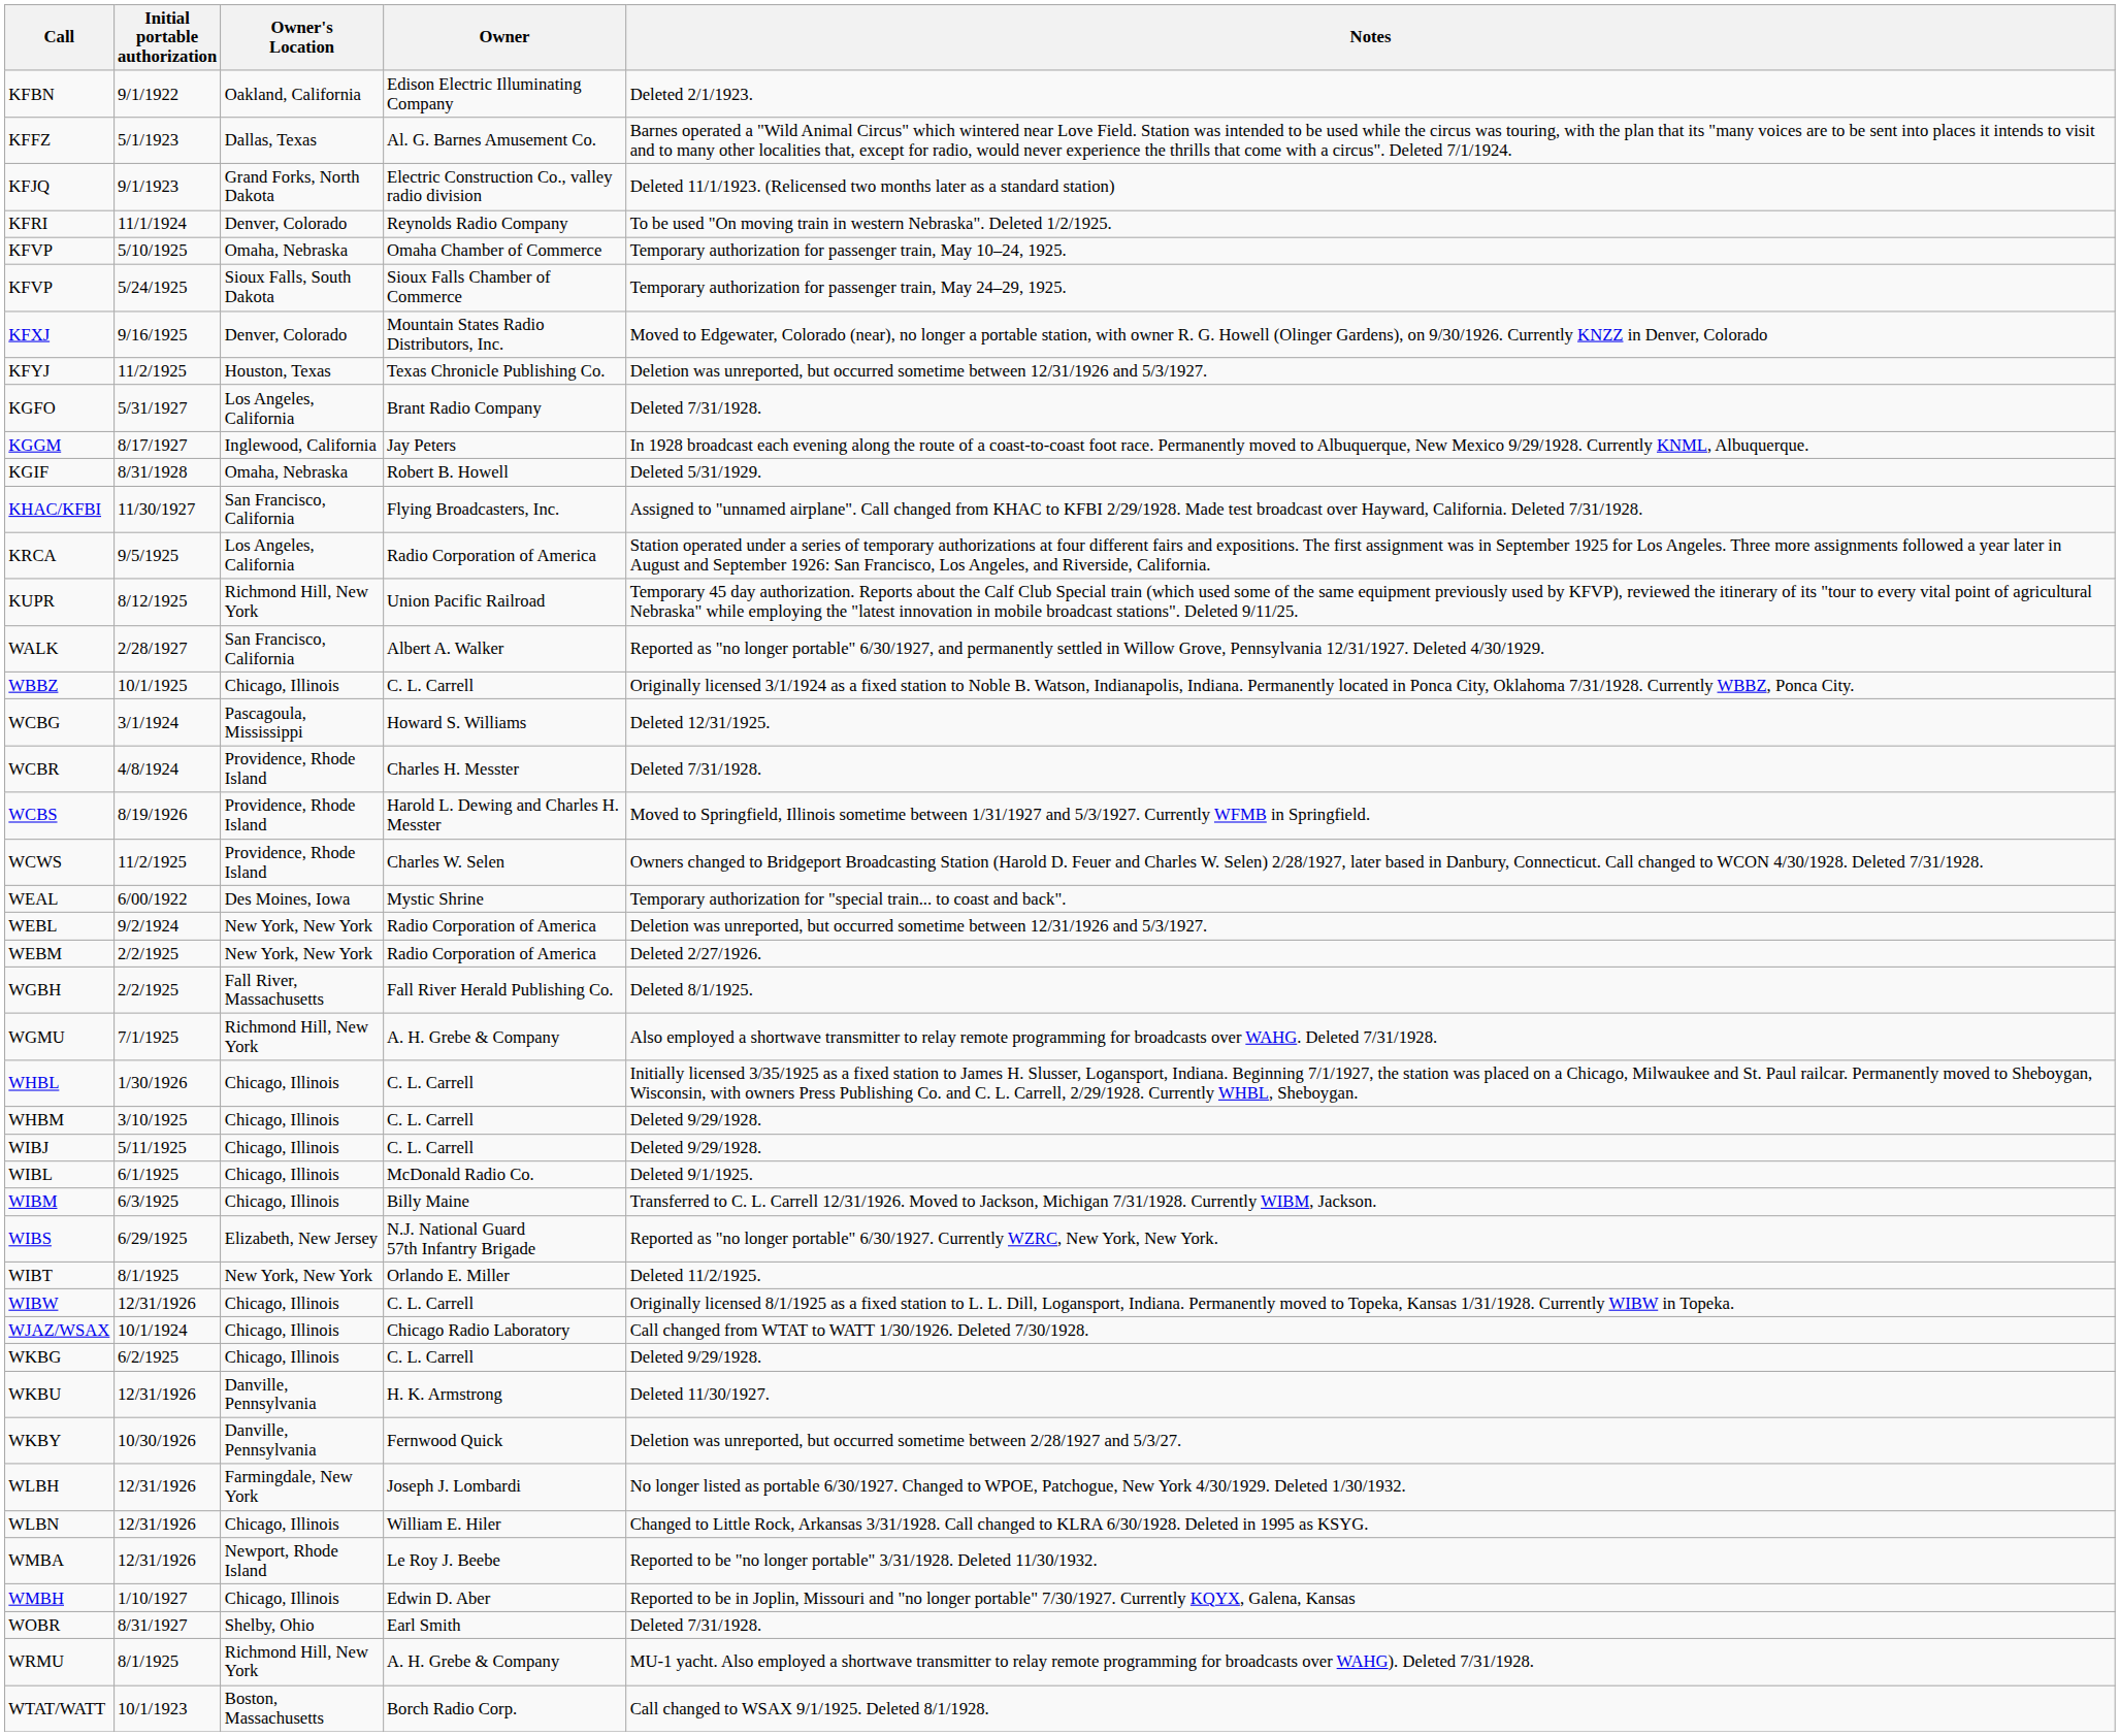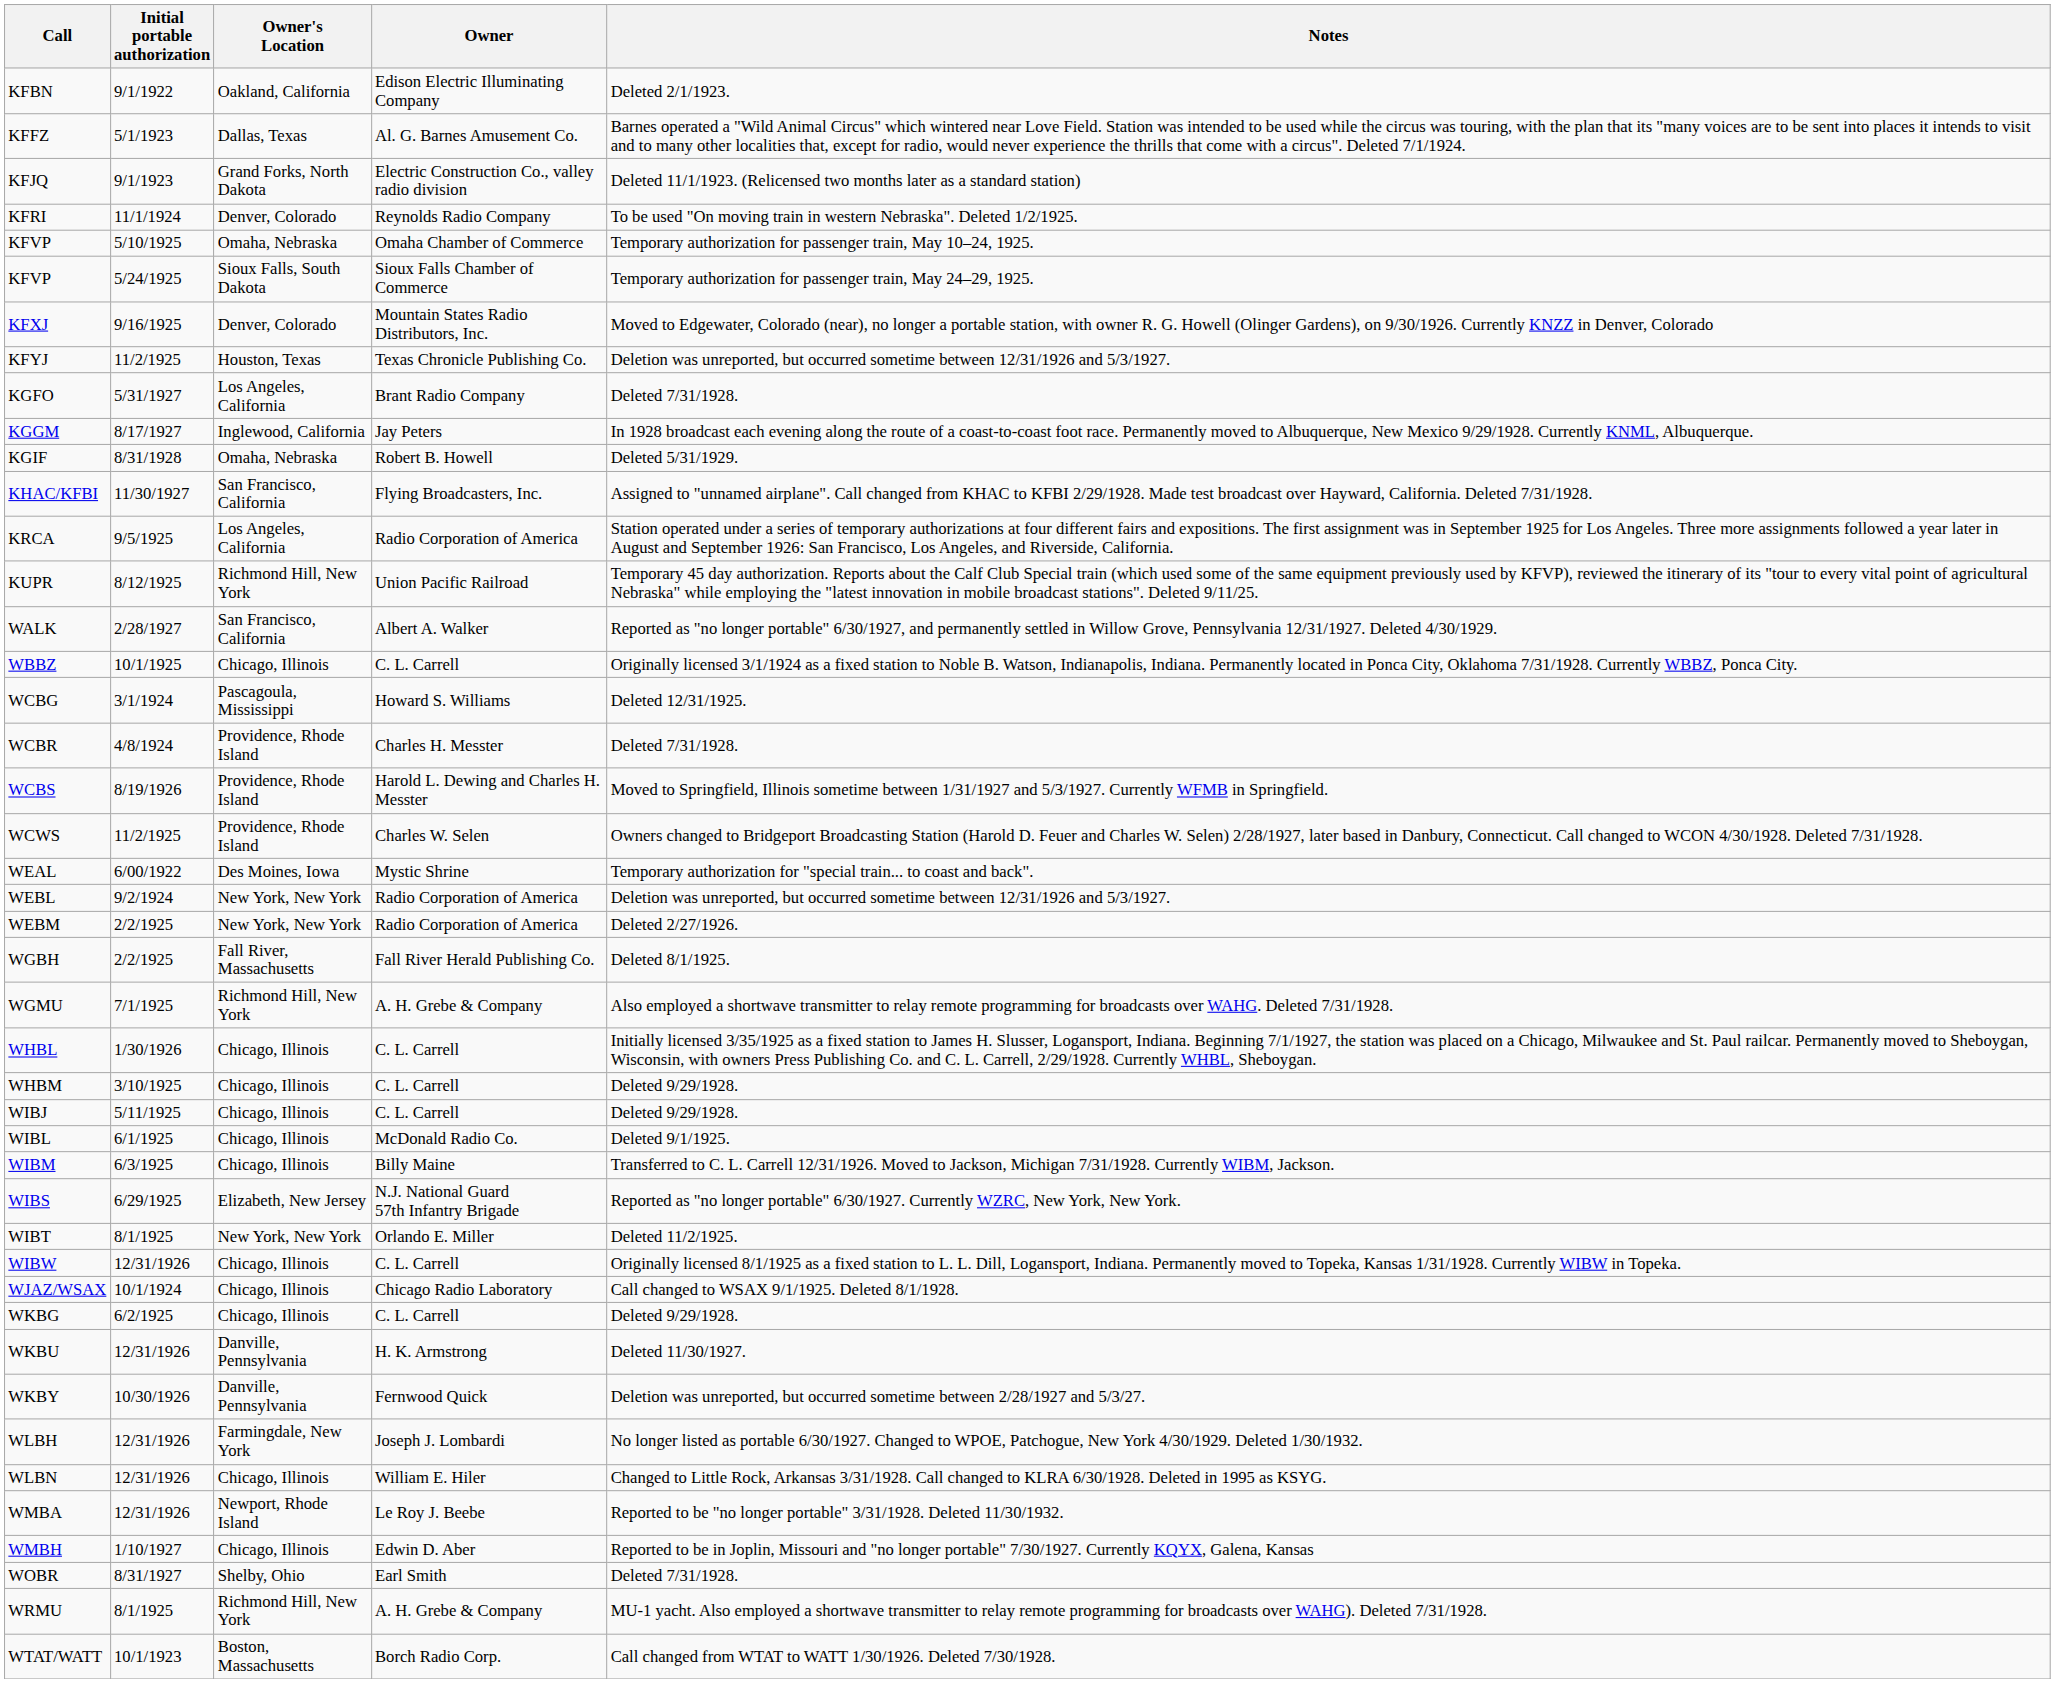WJAZ/WSAX | Notes: Call changed from WTAT to WATT 1/30/1926. Deleted 7/30/1928. -> Call changed to WSAX 9/1/1925. Deleted 8/1/1928.
WTAT/WATT | Notes: Call changed to WSAX 9/1/1925. Deleted 8/1/1928. -> Call changed from WTAT to WATT 1/30/1926. Deleted 7/30/1928.
